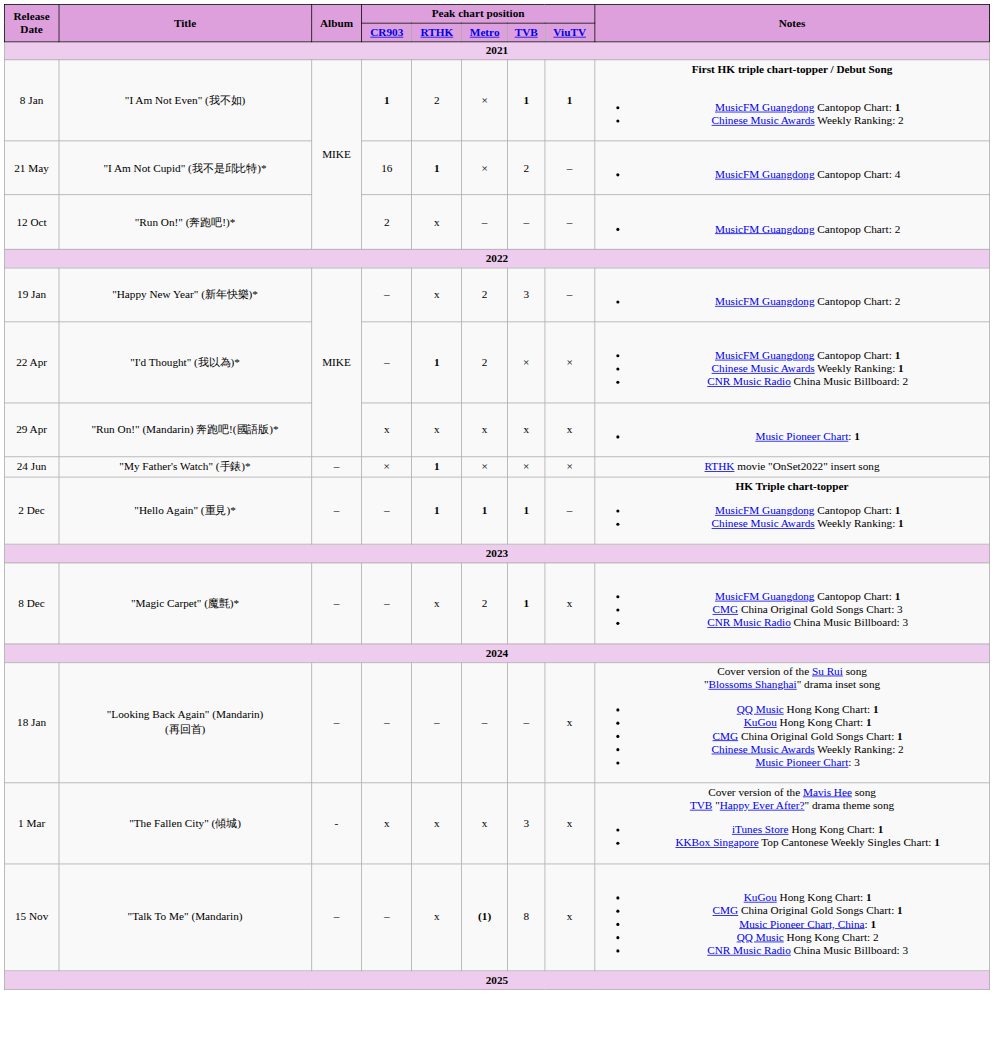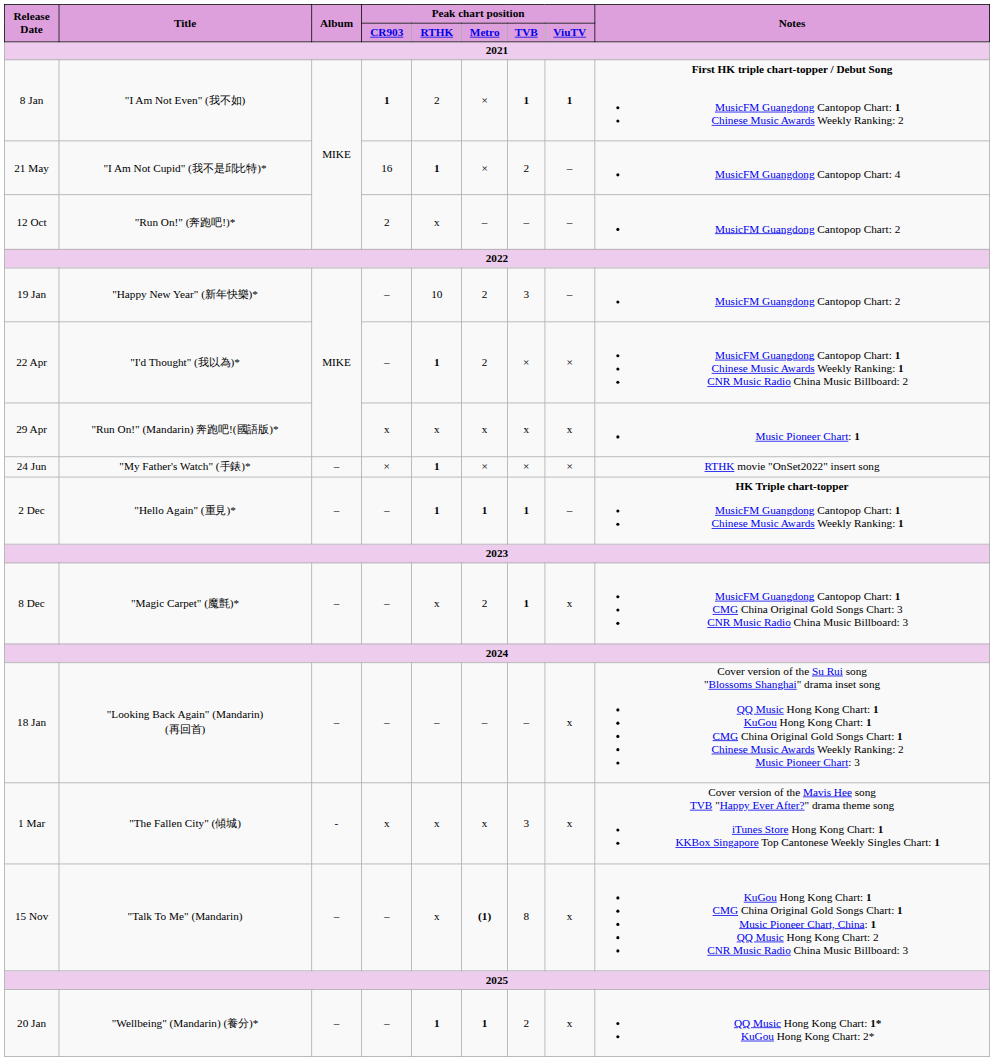19 Jan | Peak chart position / RTHK: x -> 10
+ row: 20 Jan | "Wellbeing" (Mandarin) (養分)* | – | – | 1 | 1 | 2 | x | QQ Music Hong Kong Chart: 1* KuGou Hong Kong Chart: 2*
